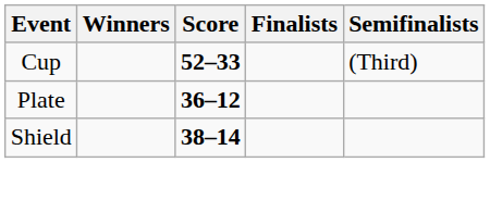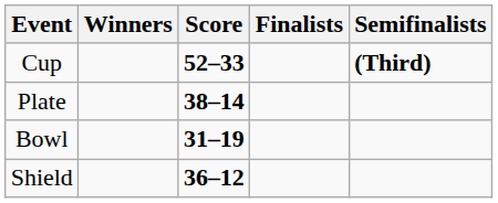Cup | Semifinalists: normal -> bold
Plate | Score: 36–12 -> 38–14
+ row: Bowl | 31–19
Shield | Score: 38–14 -> 36–12
